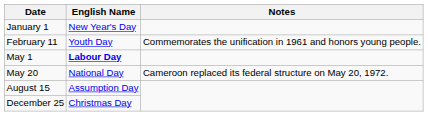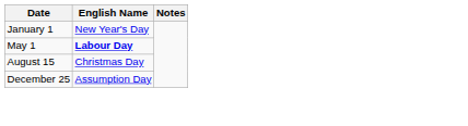- row: February 11 | Youth Day | Commemorates the unification in 1961 and honors young people.
- row: May 20 | National Day | Cameroon replaced its federal structure on May 20, 1972.
August 15 | English Name: Assumption Day -> Christmas Day
December 25 | English Name: Christmas Day -> Assumption Day
